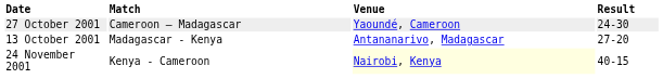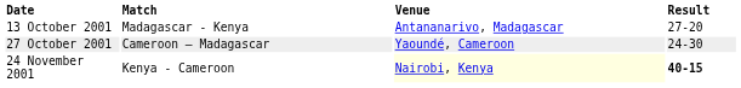rows swapped: 13 October 2001 <-> 27 October 2001
24 November 2001 | Result: normal -> bold
